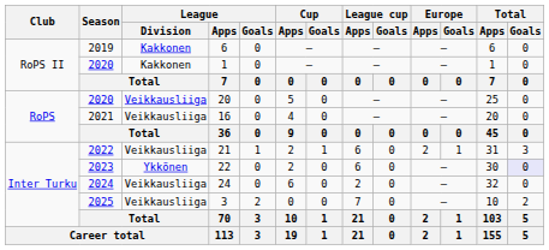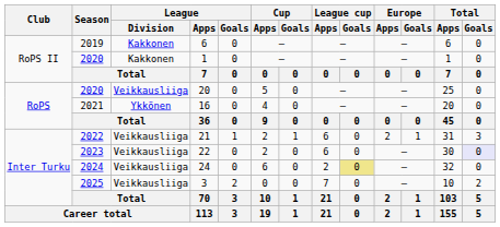16 | League / Division: Veikkausliiga -> Ykkönen
22 | League / Division: Ykkönen -> Veikkausliiga
24 | League cup / Goals: no background -> khaki background
